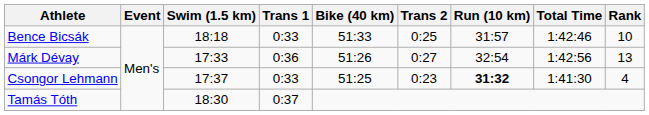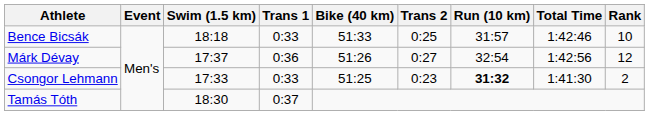Márk Dévay | Swim (1.5 km): 17:33 -> 17:37
Márk Dévay | Rank: 13 -> 12
Csongor Lehmann | Swim (1.5 km): 17:37 -> 17:33
Csongor Lehmann | Rank: 4 -> 2
